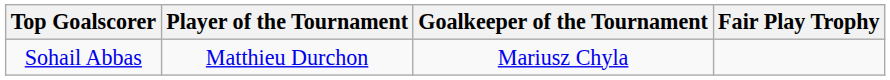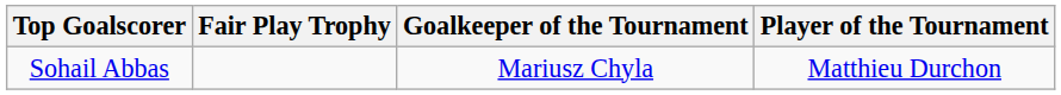columns swapped: Player of the Tournament <-> Fair Play Trophy
